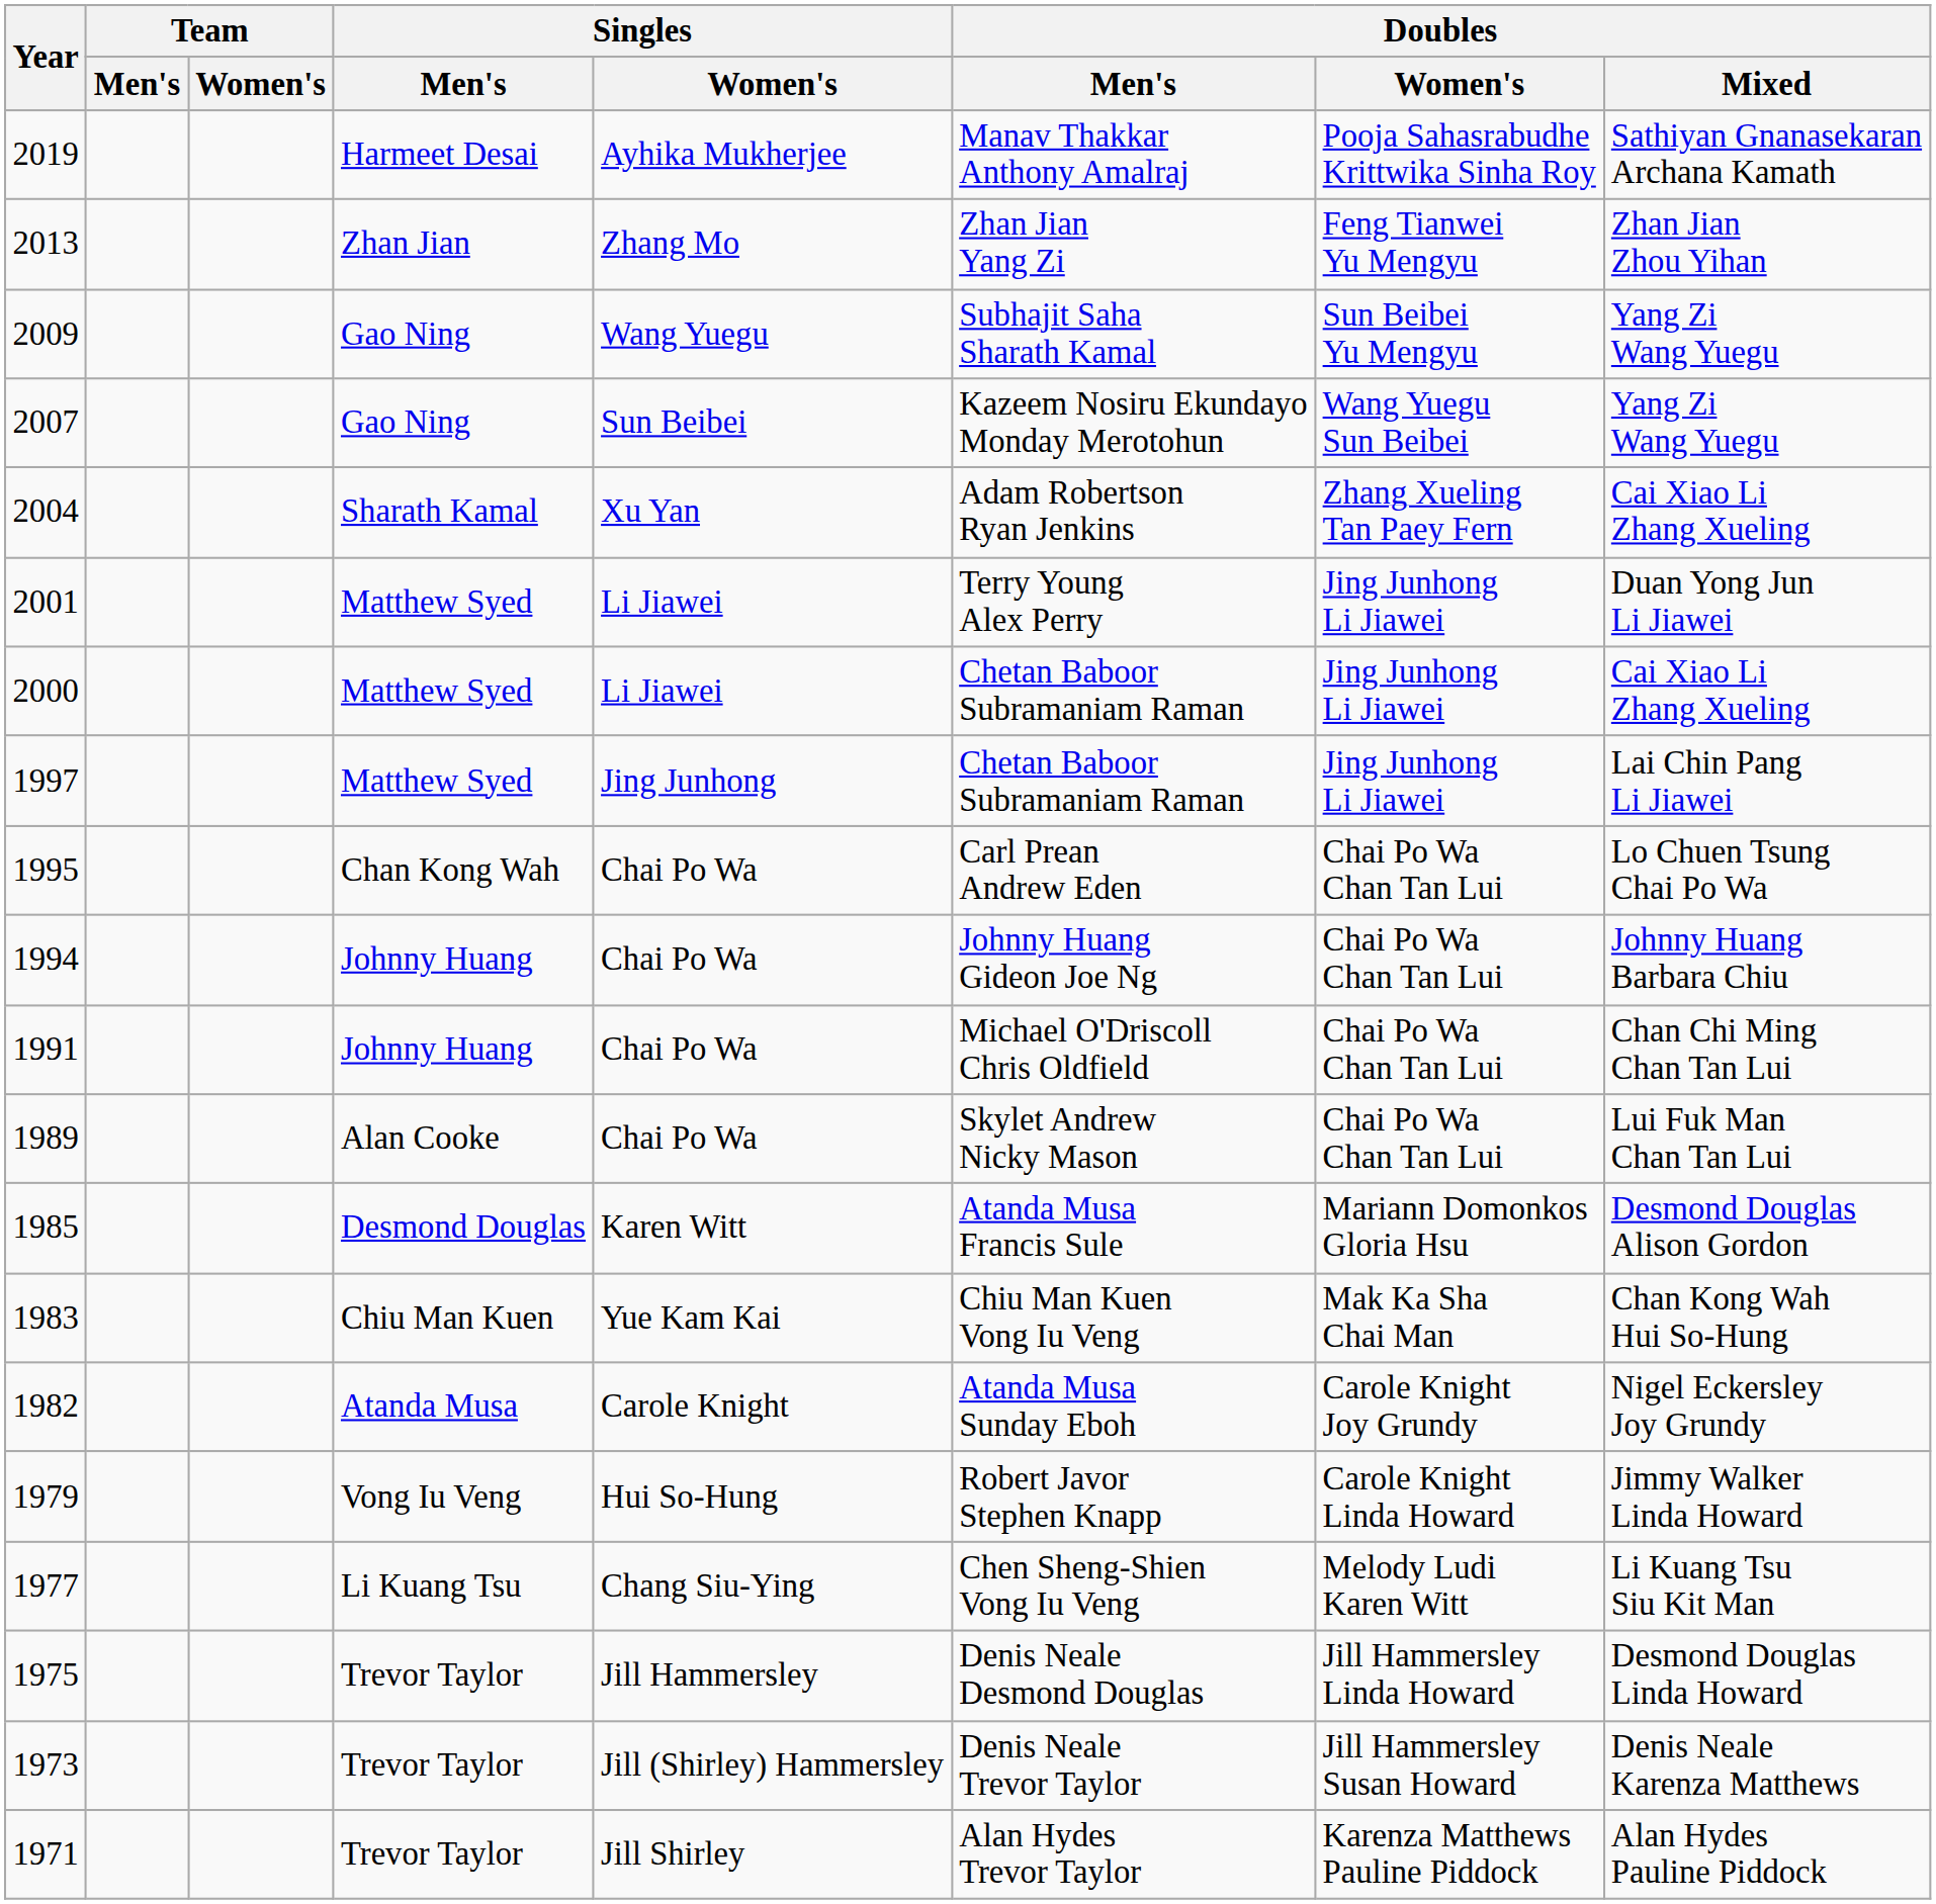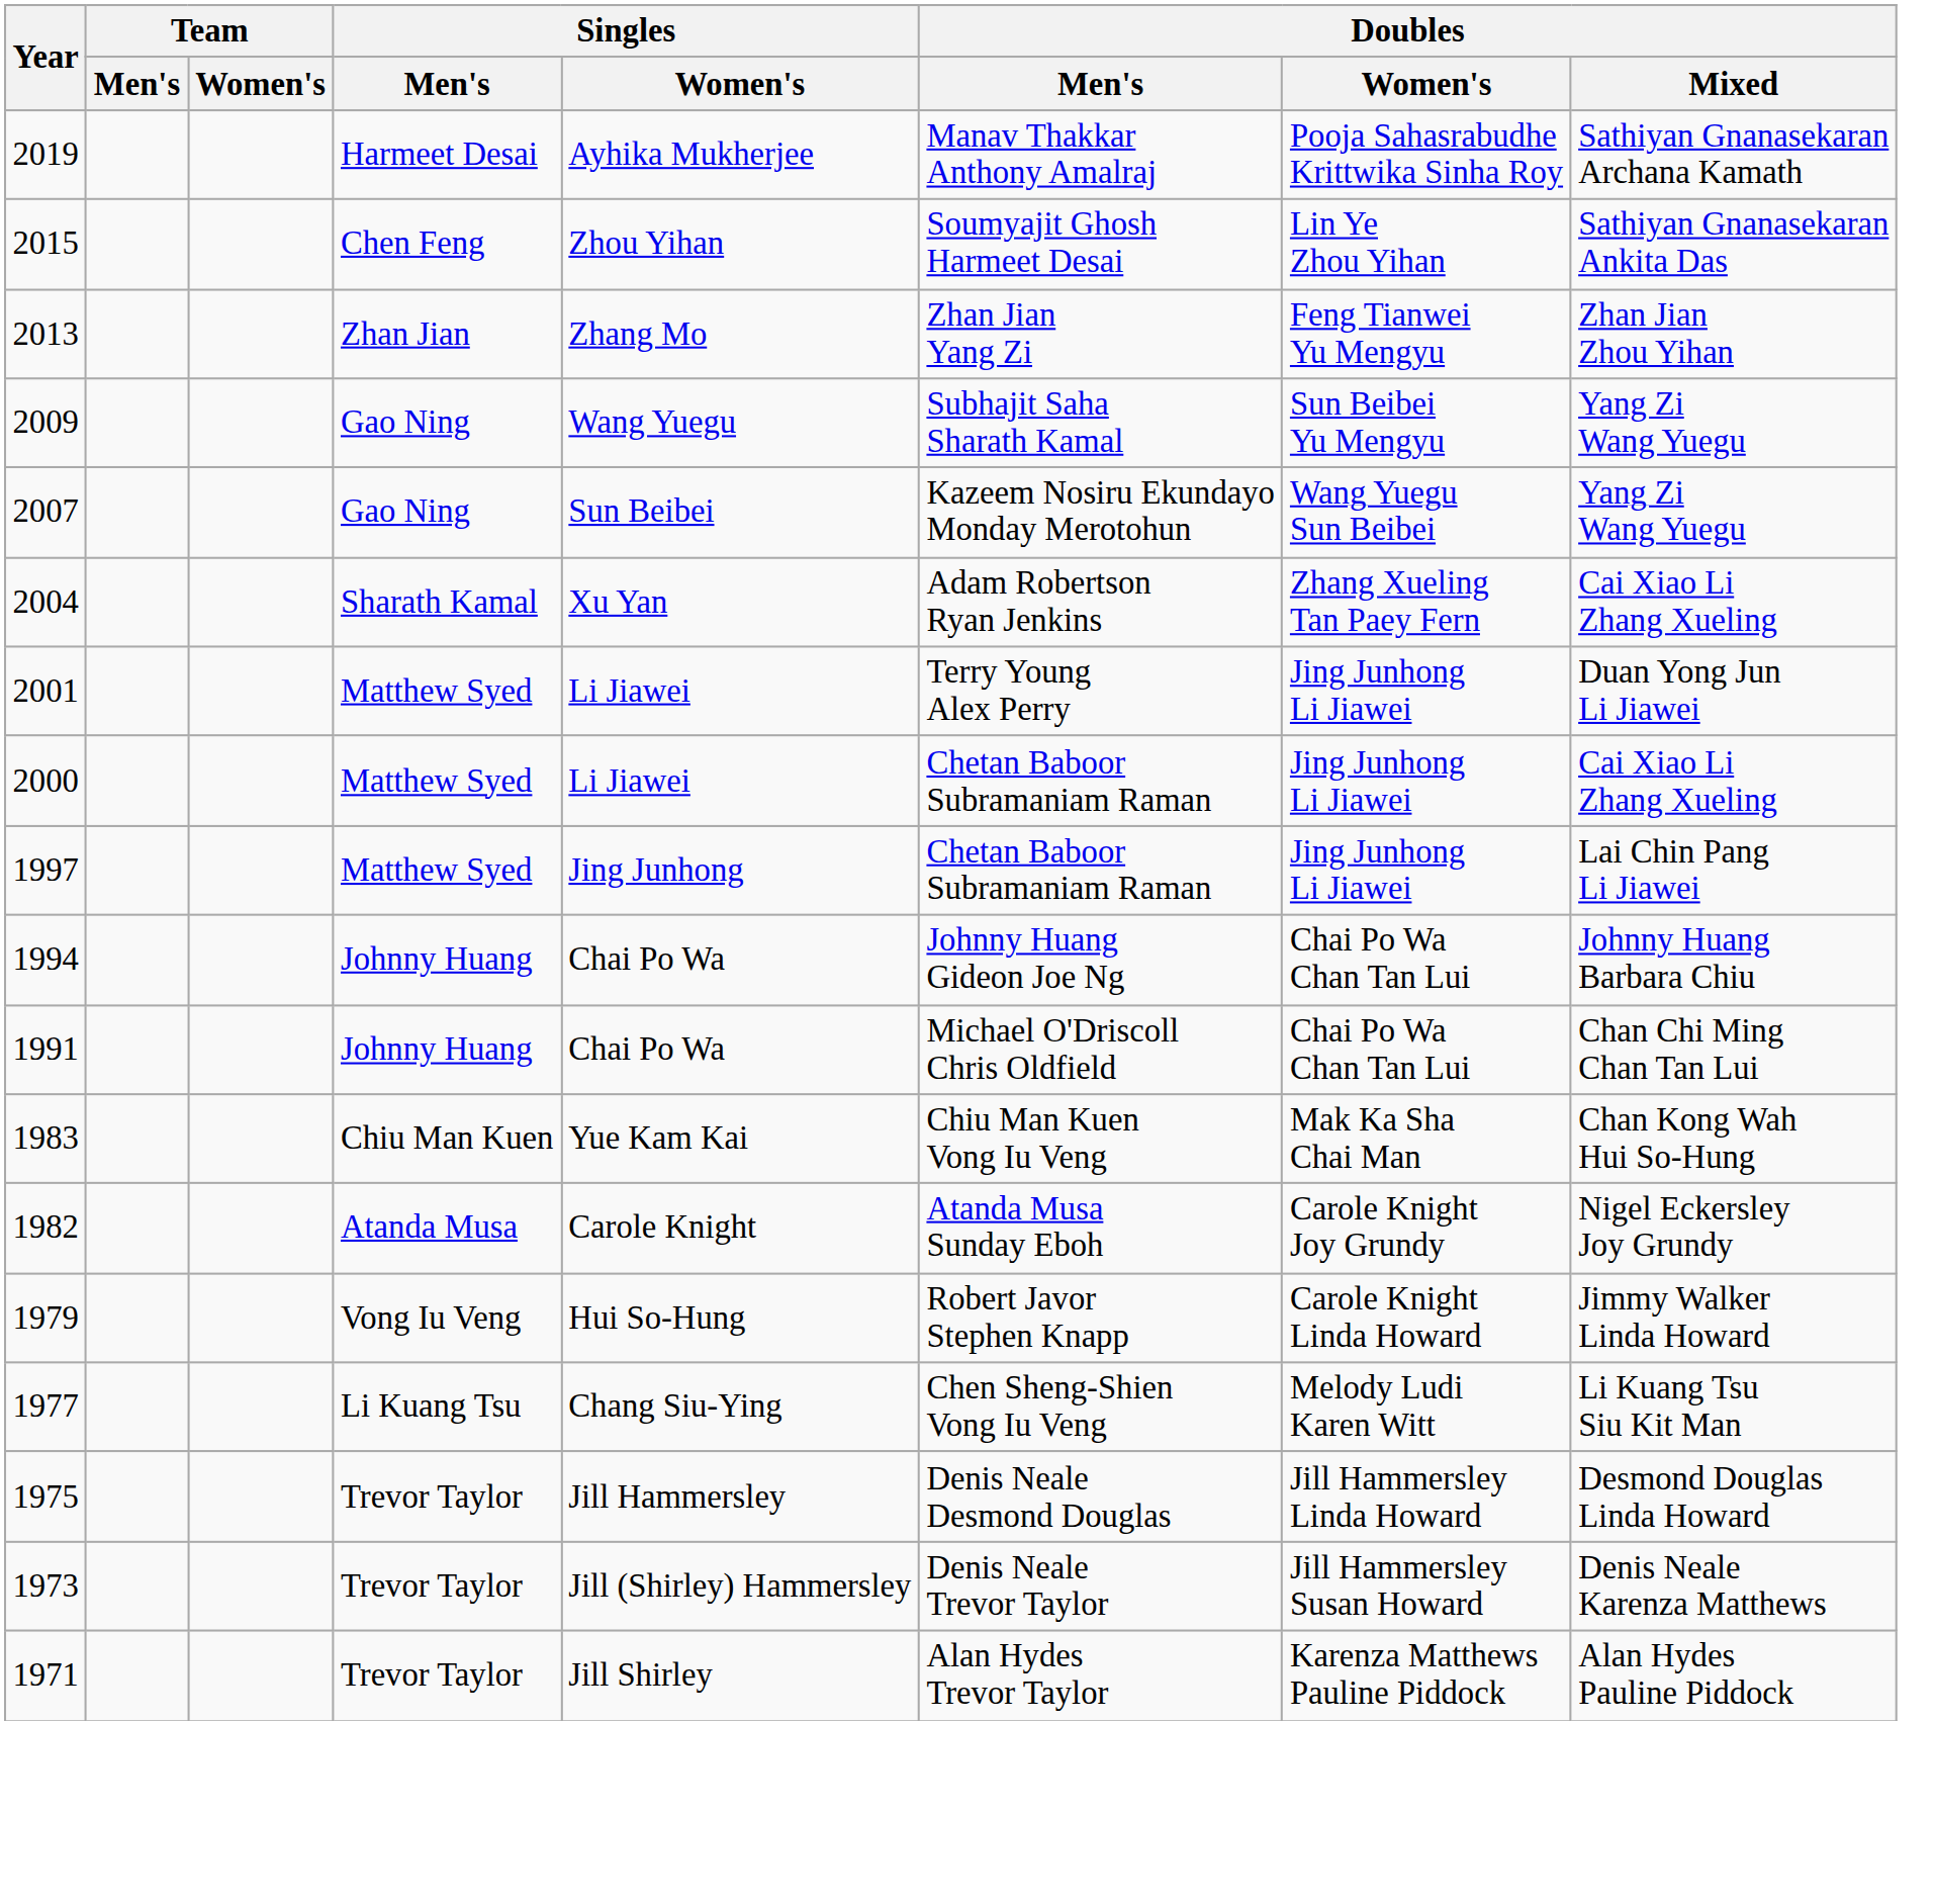+ row: 2015 | Chen Feng | Zhou Yihan | Soumyajit Ghosh Harmeet Desai | Lin Ye Zhou Yihan | Sathiyan Gnanasekaran Ankita Das
- row: 1995 | Chan Kong Wah | Chai Po Wa | Carl Prean Andrew Eden | Chai Po Wa Chan Tan Lui | Lo Chuen Tsung Chai Po Wa
- row: 1989 | Alan Cooke | Chai Po Wa | Skylet Andrew Nicky Mason | Chai Po Wa Chan Tan Lui | Lui Fuk Man Chan Tan Lui
- row: 1985 | Desmond Douglas | Karen Witt | Atanda Musa Francis Sule | Mariann Domonkos Gloria Hsu | Desmond Douglas Alison Gordon
